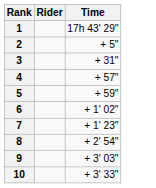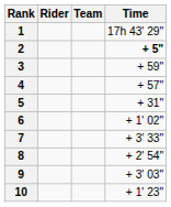+ column: Team
2 | Time: normal -> bold
3 | Time: + 31" -> + 59"
5 | Time: + 59" -> + 31"
7 | Time: + 1' 23" -> + 3' 33"
10 | Time: + 3' 33" -> + 1' 23"
